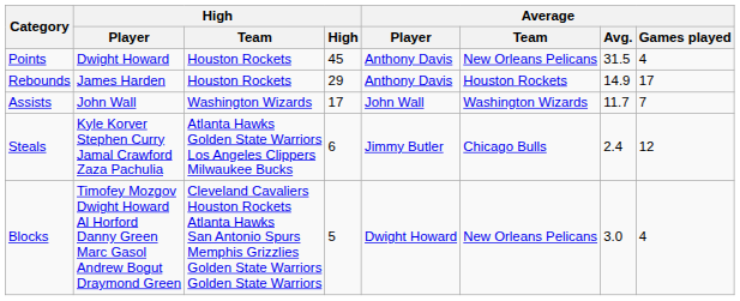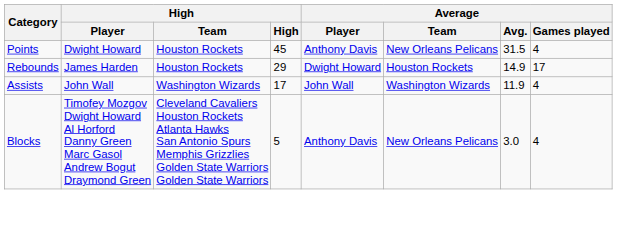Rebounds | Average / Player: Anthony Davis -> Dwight Howard
Assists | Average / Avg.: 11.7 -> 11.9
Assists | Average / Games played: 7 -> 4
- row: Steals | Kyle Korver Stephen Curry Jamal Crawford Zaza Pachulia | Atlanta Hawks Golden State Warriors Los Angeles Clippers Milwaukee Bucks | 6 | Jimmy Butler | Chicago Bulls | 2.4 | 12
Blocks | Average / Player: Dwight Howard -> Anthony Davis
